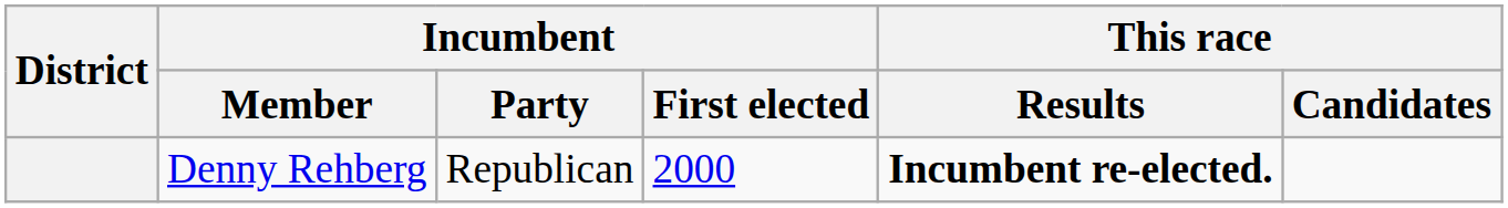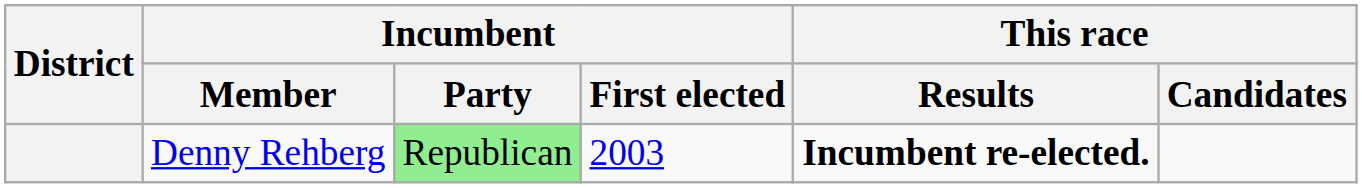Denny Rehberg | Incumbent / Party: no background -> lightgreen background
Denny Rehberg | Incumbent / First elected: 2000 -> 2003
